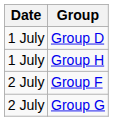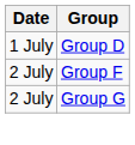- row: 1 July | Group H
